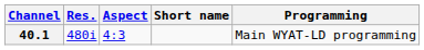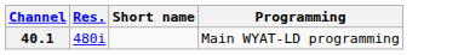- column: Aspect | 4:3
